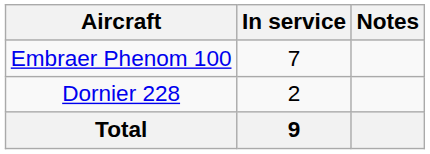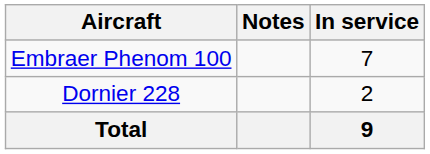columns swapped: In service <-> Notes
